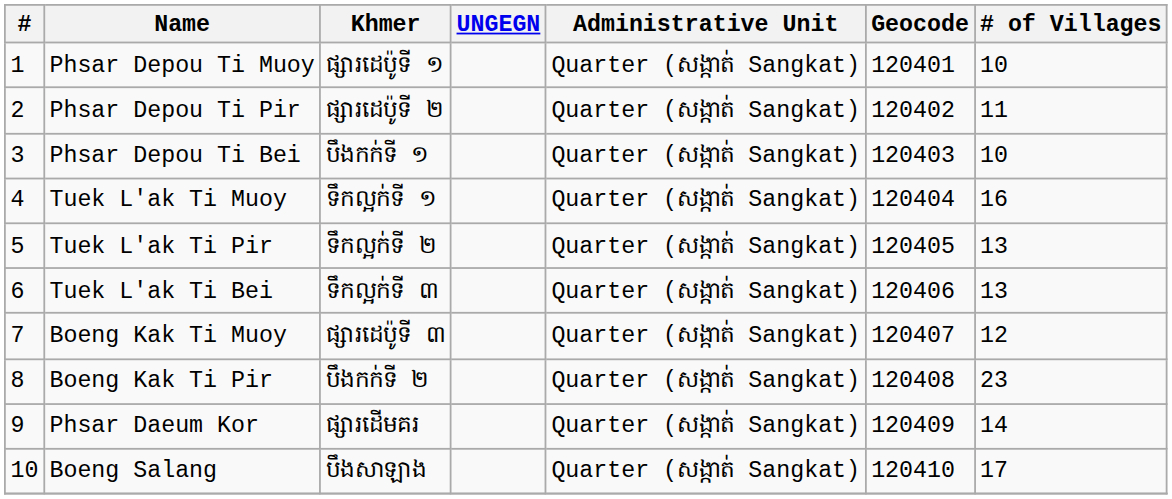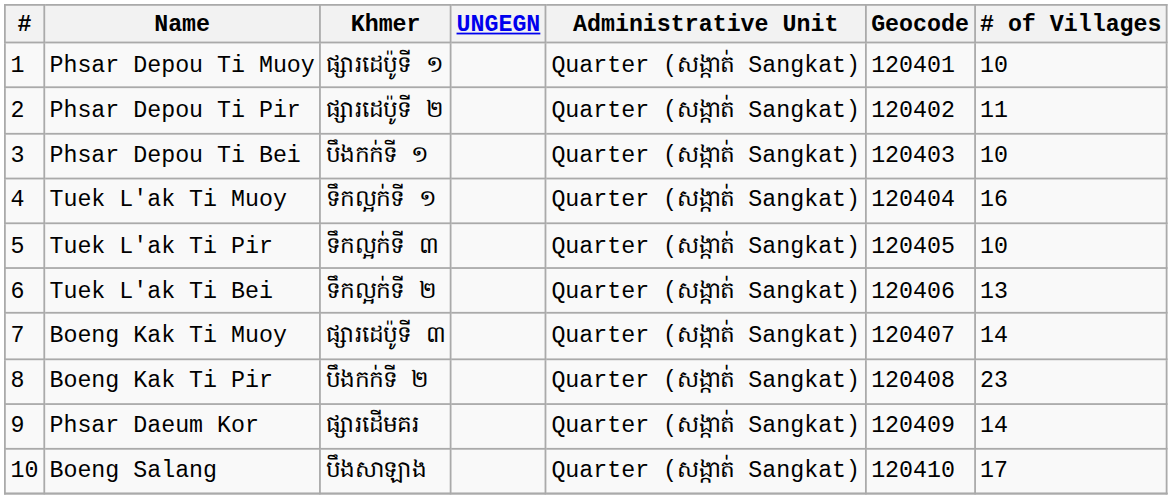Tuek L'ak Ti Pir | Khmer: ទឹកល្អក់ទី ២ -> ទឹកល្អក់ទី ៣
Tuek L'ak Ti Pir | # of Villages: 13 -> 10
Tuek L'ak Ti Bei | Khmer: ទឹកល្អក់ទី ៣ -> ទឹកល្អក់ទី ២
Boeng Kak Ti Muoy | # of Villages: 12 -> 14
